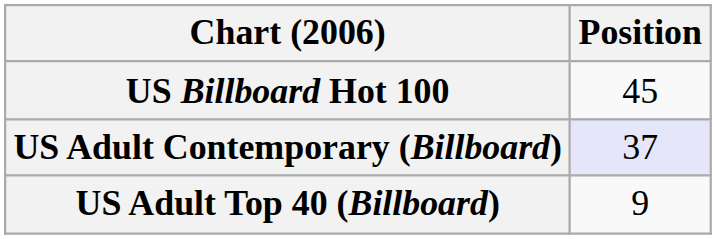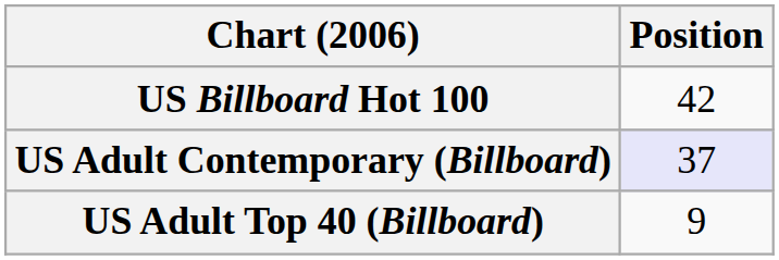US Billboard Hot 100 | Position: 45 -> 42
